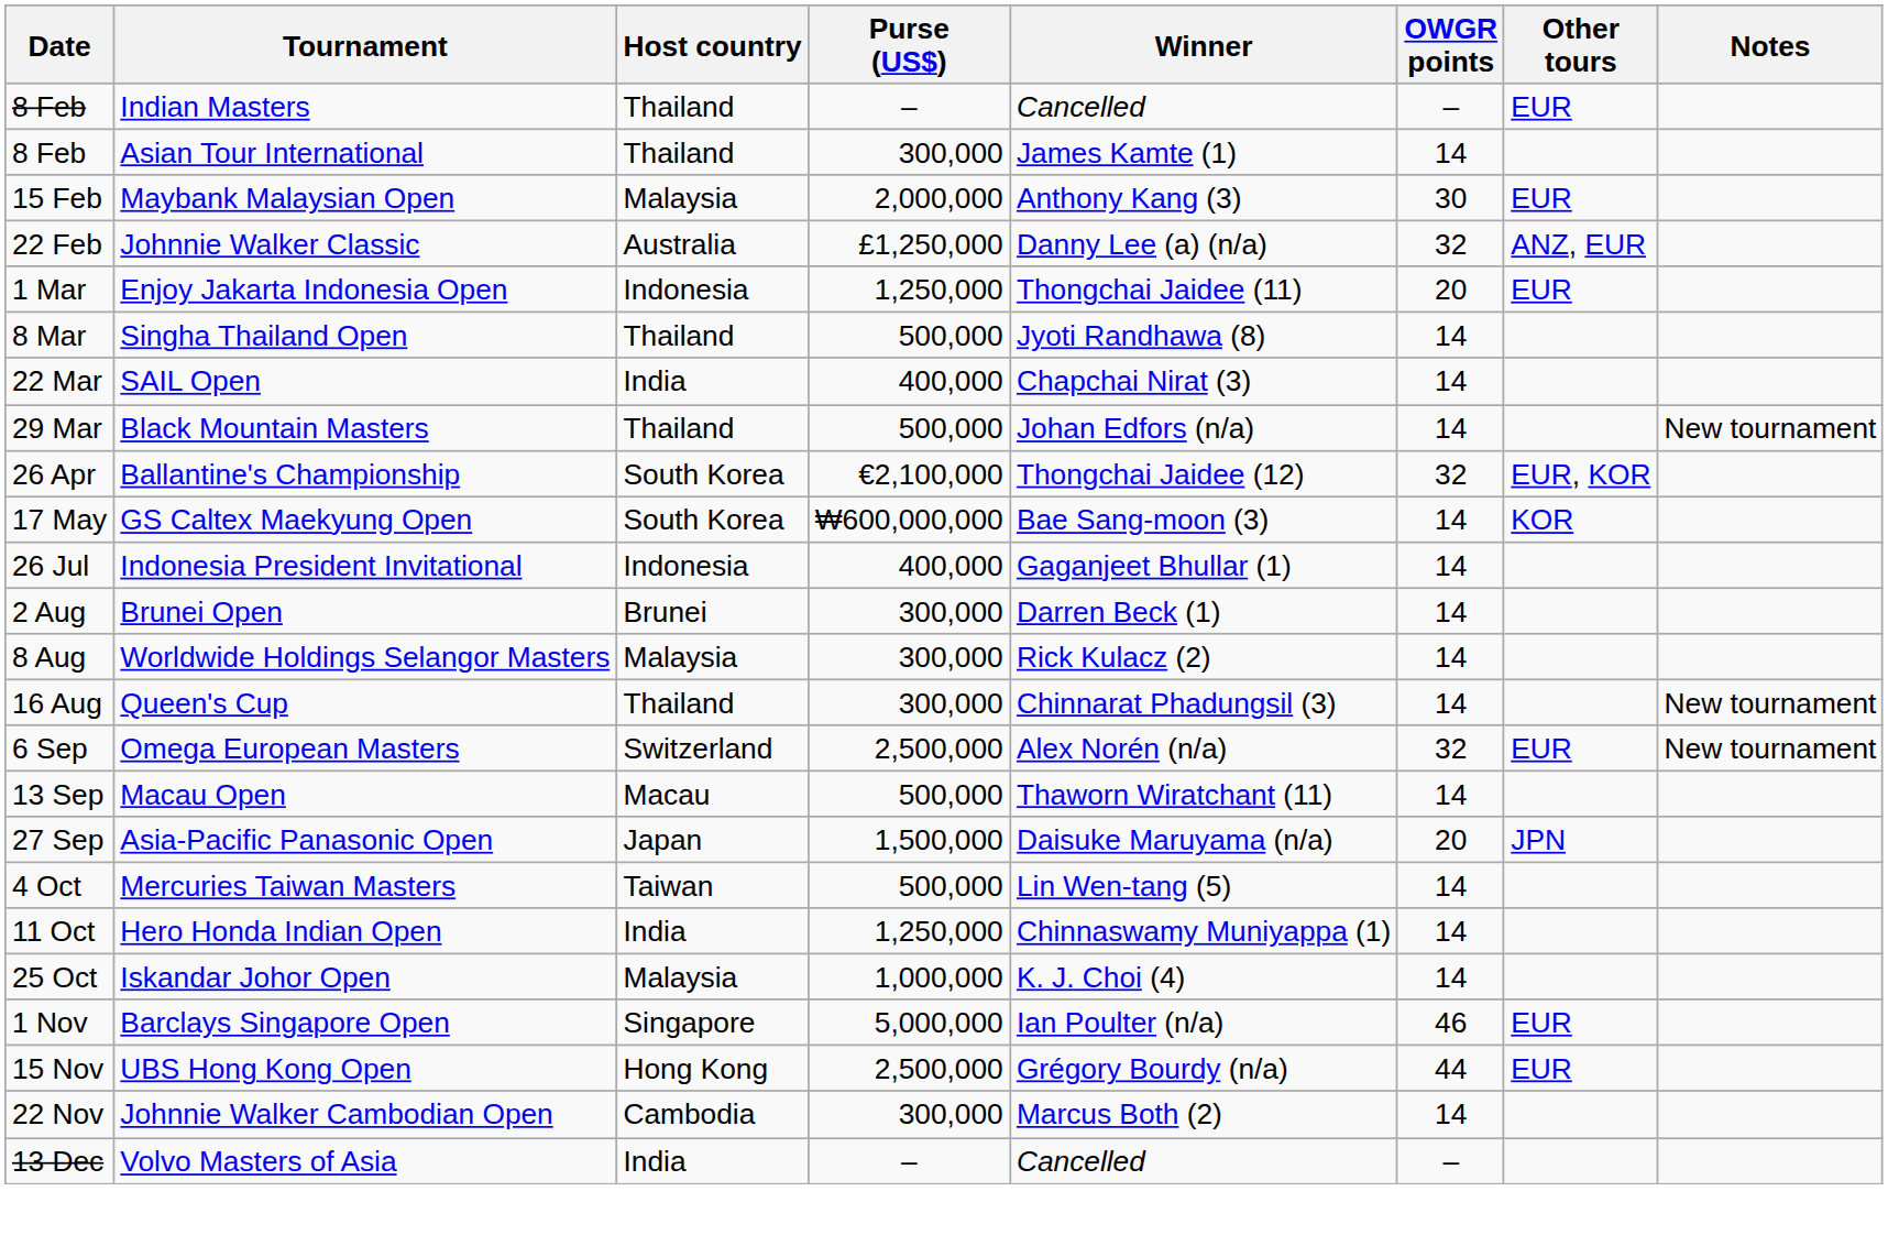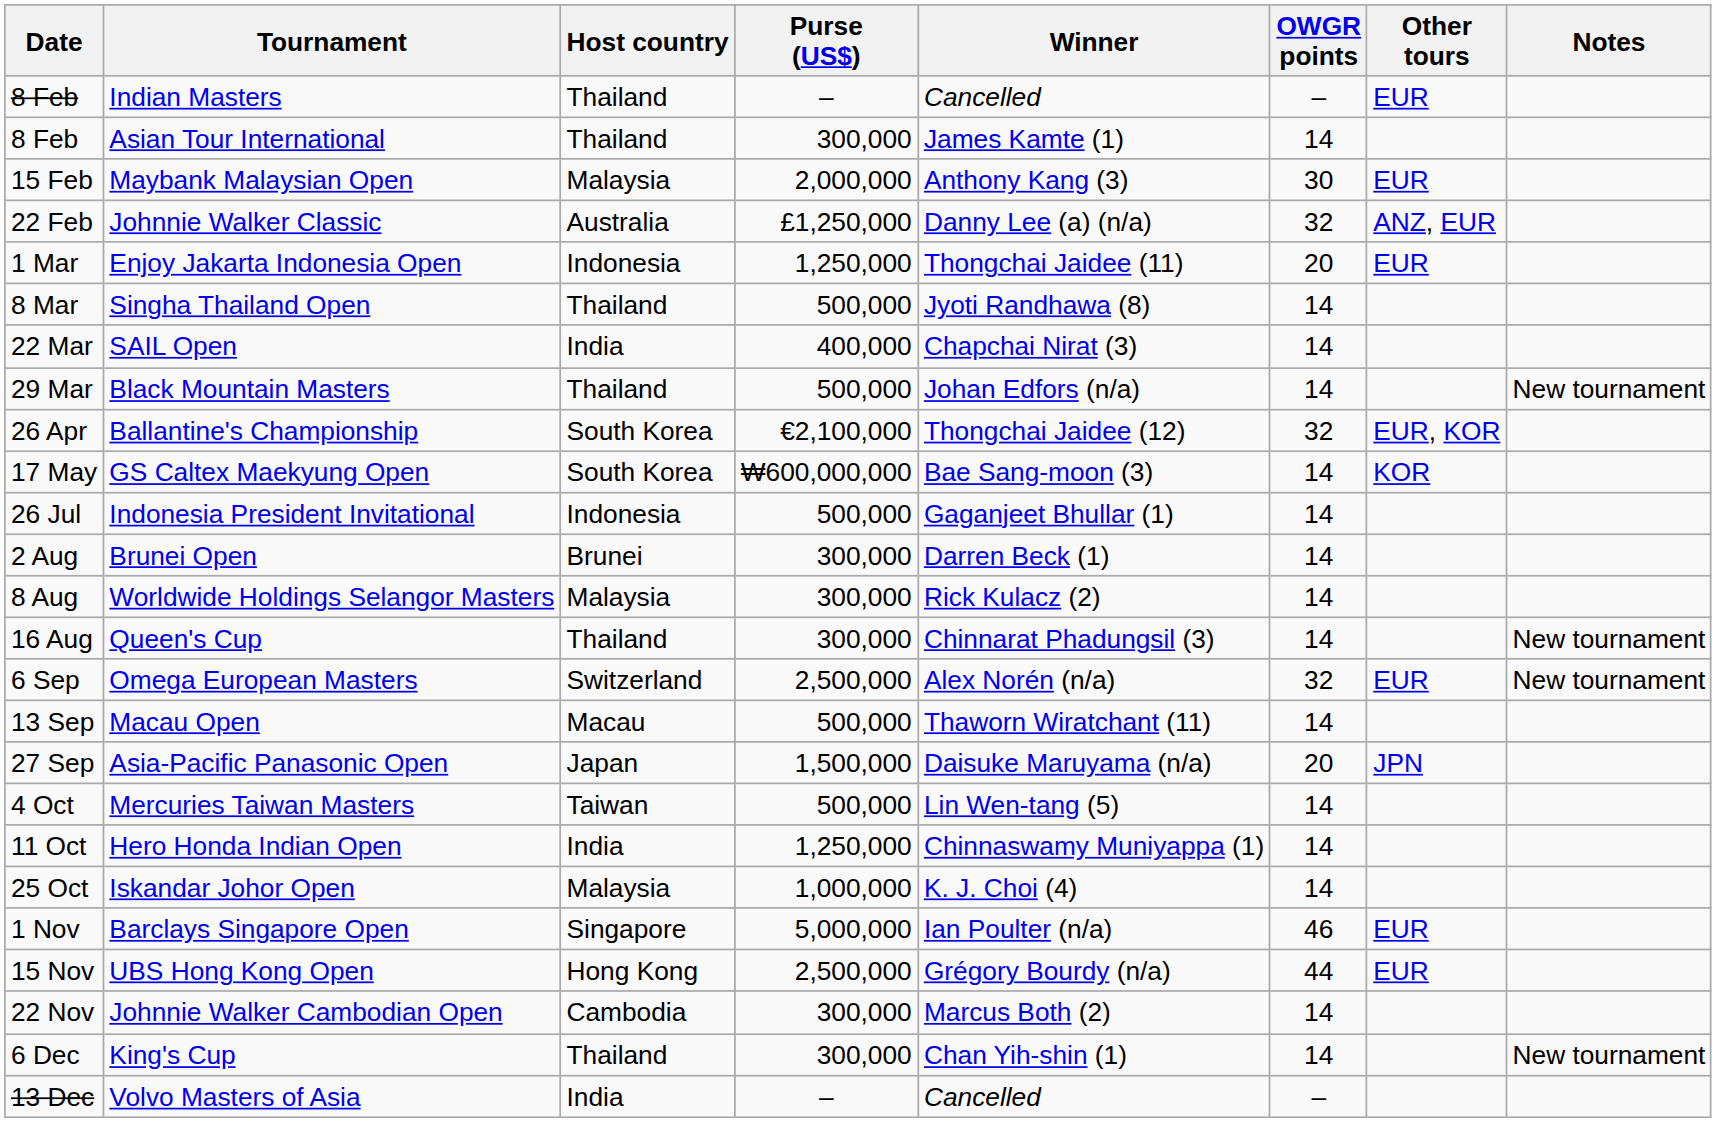Indonesia President Invitational | Purse (US$): 400,000 -> 500,000
+ row: 6 Dec | King's Cup | Thailand | 300,000 | Chan Yih-shin (1) | 14 | New tournament
